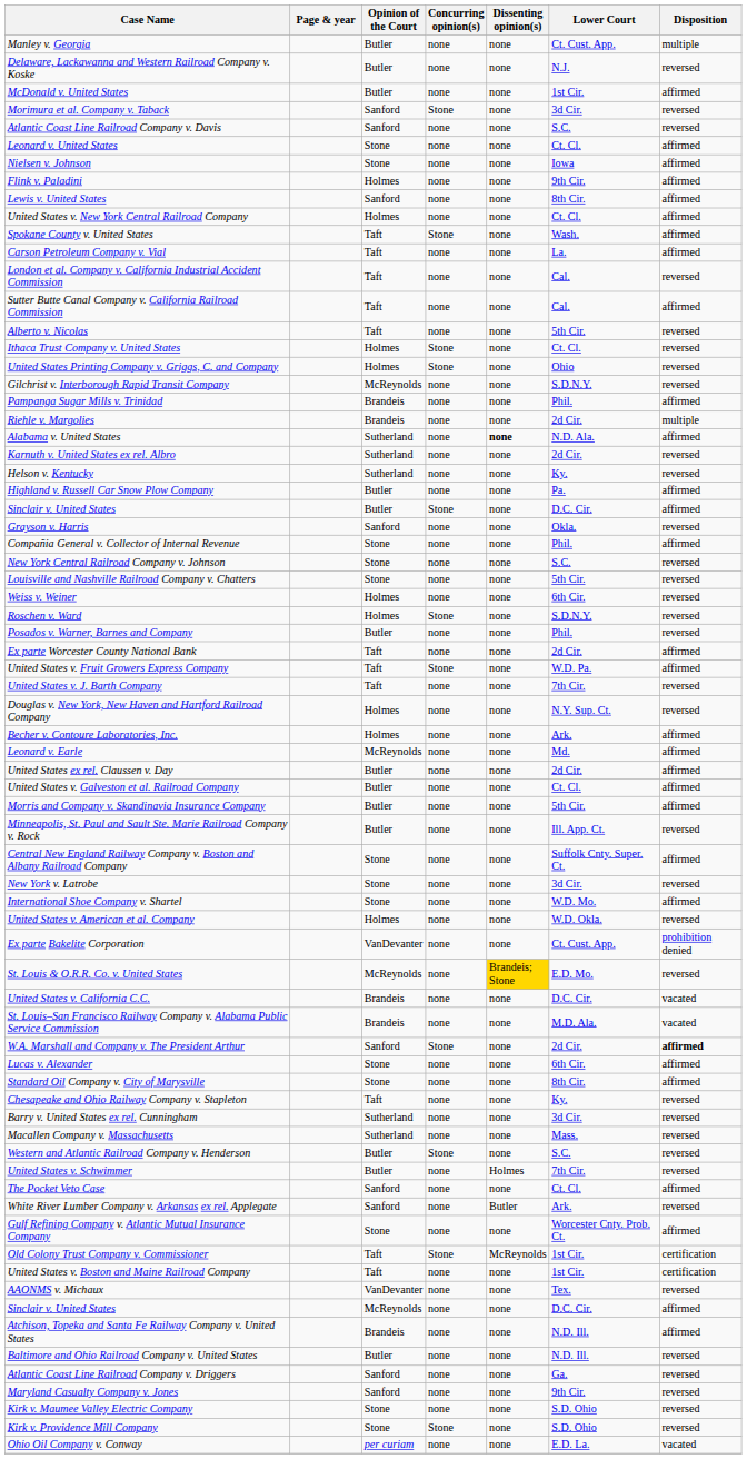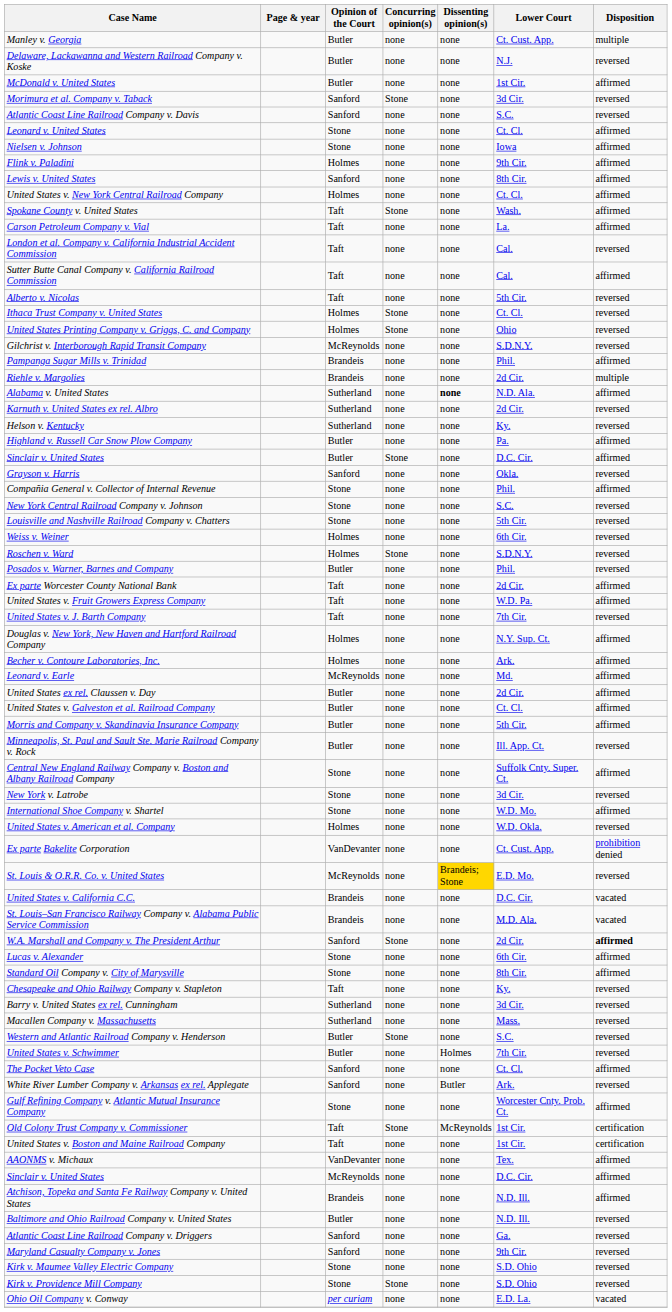United States v. Fruit Growers Express Company | Concurring opinion(s): Stone -> none
Douglas v. New York, New Haven and Hartford Railroad Company | Disposition: reversed -> affirmed
AAONMS v. Michaux | Disposition: reversed -> affirmed
